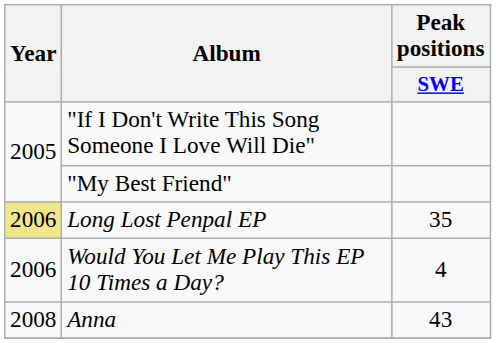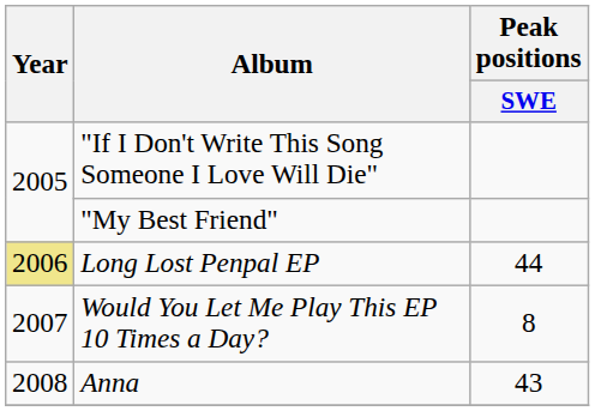Long Lost Penpal EP | Peak positions / SWE: 35 -> 44
Would You Let Me Play This EP 10 Times a Day? | Year: 2006 -> 2007
Would You Let Me Play This EP 10 Times a Day? | Peak positions / SWE: 4 -> 8
